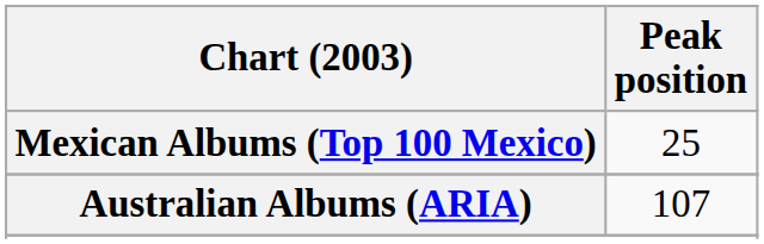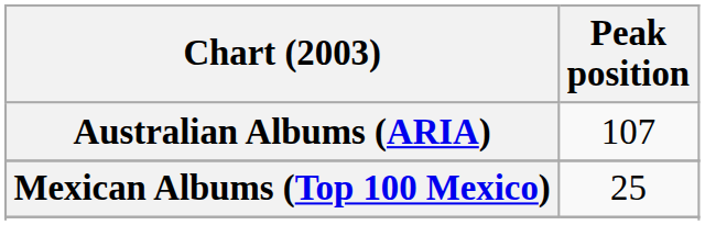rows swapped: Australian Albums (ARIA) <-> Mexican Albums (Top 100 Mexico)
